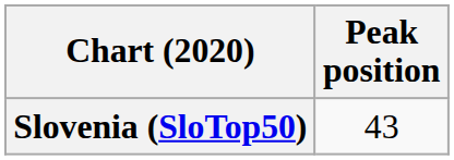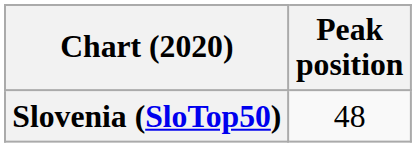Slovenia (SloTop50) | Peak position: 43 -> 48
